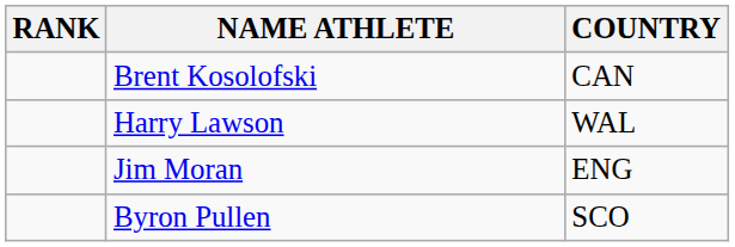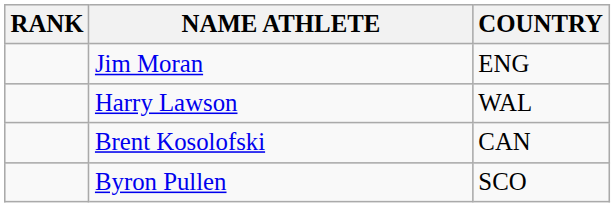rows swapped: Jim Moran <-> Brent Kosolofski
